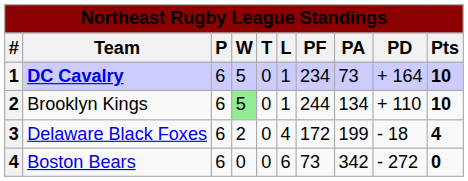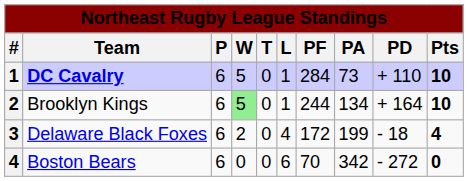DC Cavalry | PF: 234 -> 284
DC Cavalry | PD: + 164 -> + 110
Brooklyn Kings | PD: + 110 -> + 164
Boston Bears | PF: 73 -> 70
